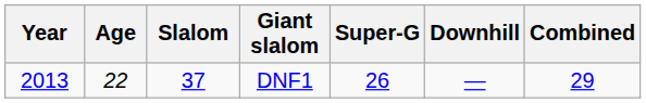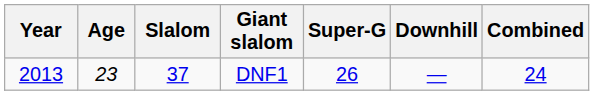DNF1 | Age: 22 -> 23
DNF1 | Combined: 29 -> 24
